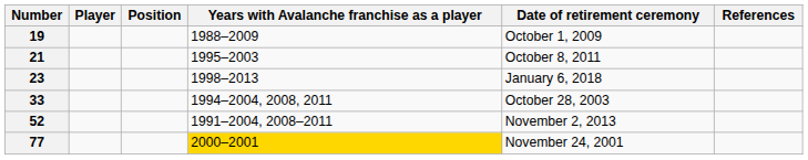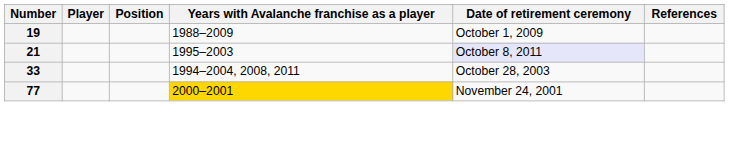21 | Date of retirement ceremony: no background -> lavender background
- row: 23 | 1998–2013 | January 6, 2018
- row: 52 | 1991–2004, 2008–2011 | November 2, 2013
